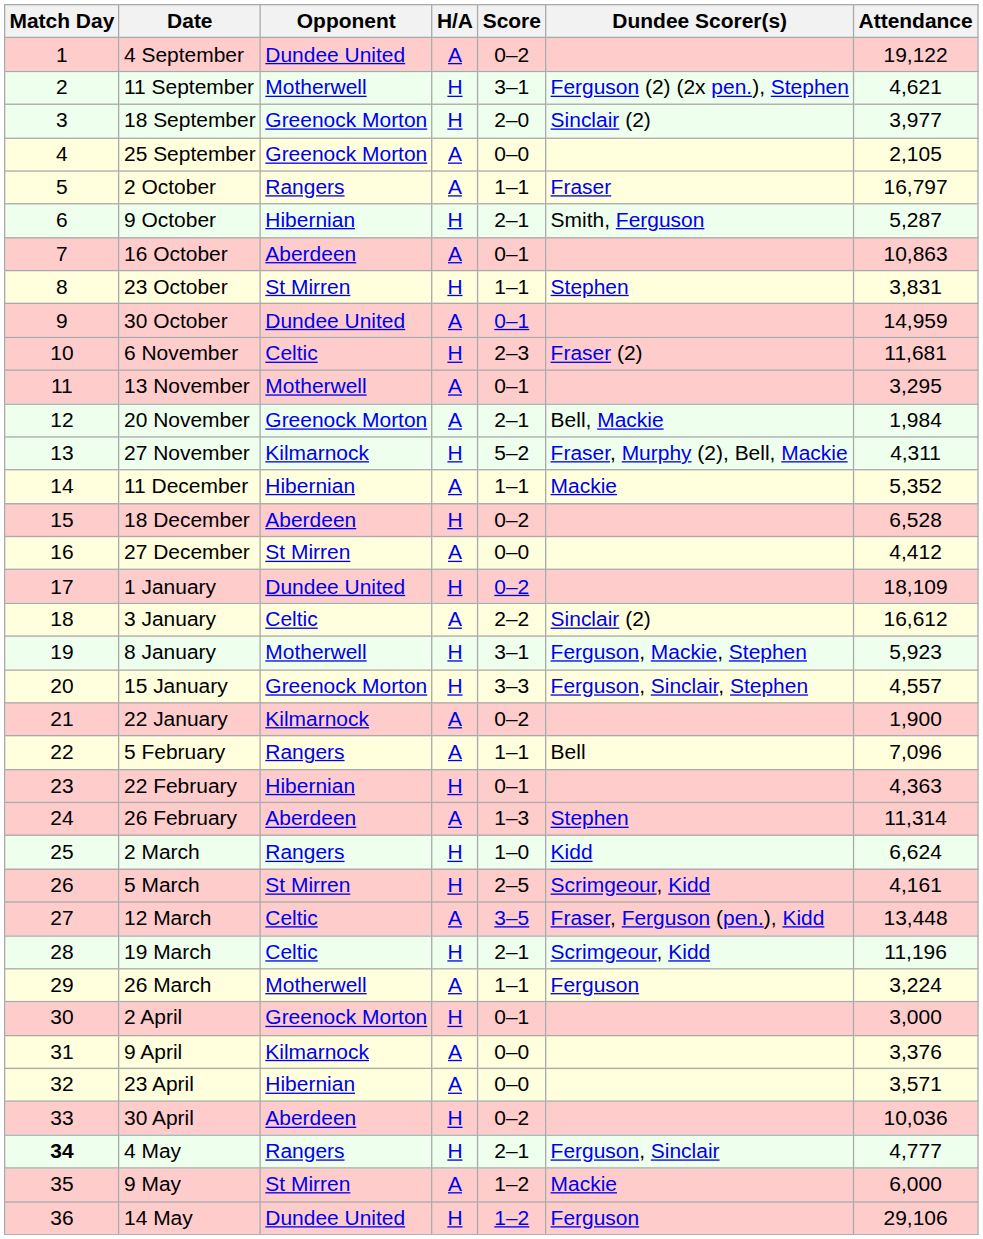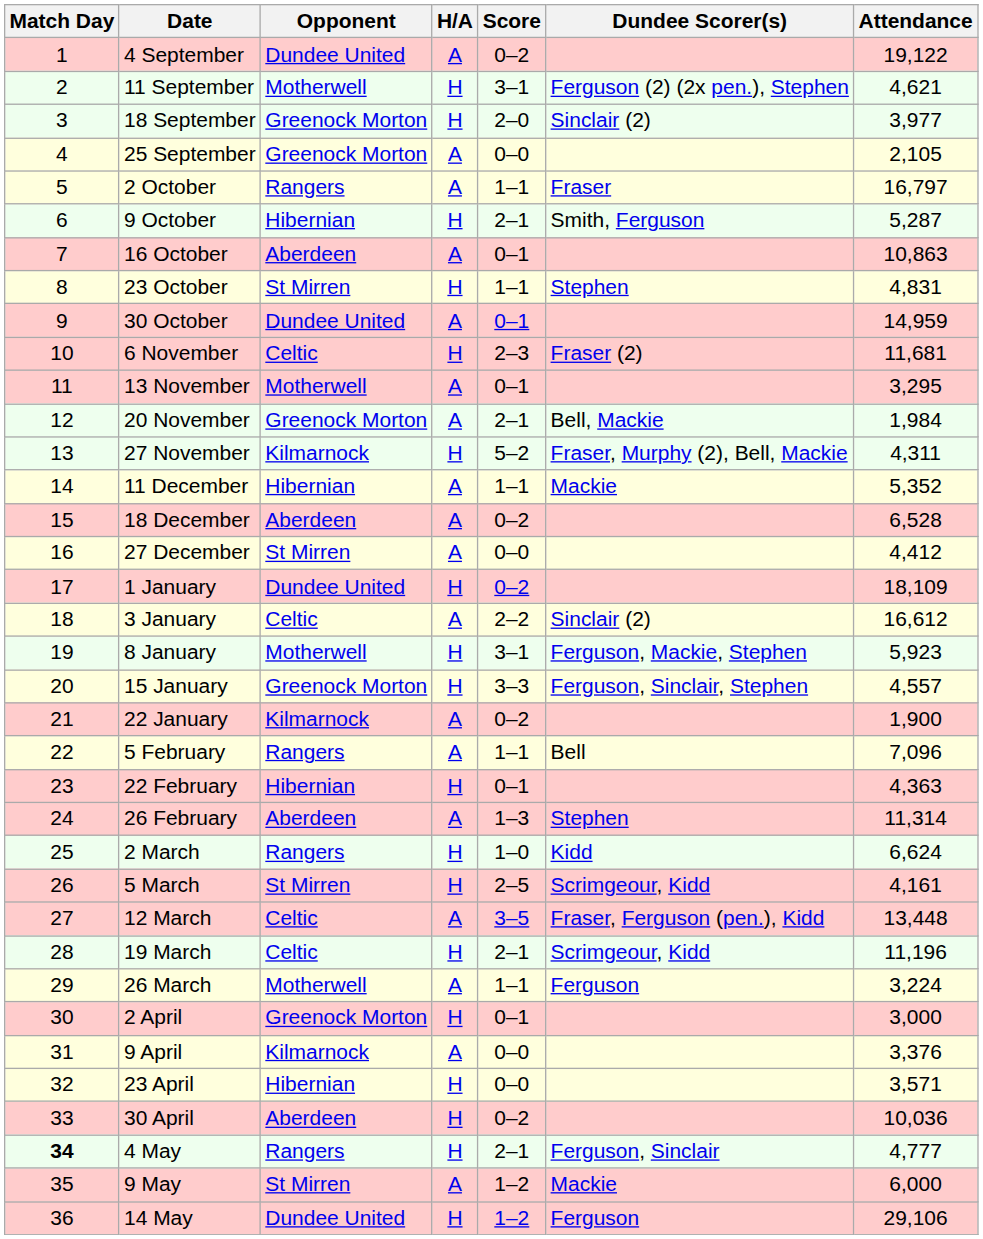23 October | Attendance: 3,831 -> 4,831
18 December | H/A: H -> A
23 April | H/A: A -> H
